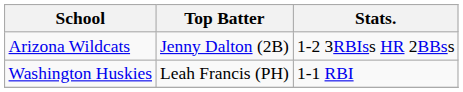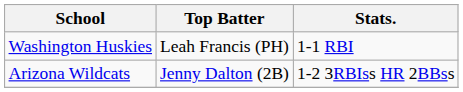rows swapped: Arizona Wildcats <-> Washington Huskies
